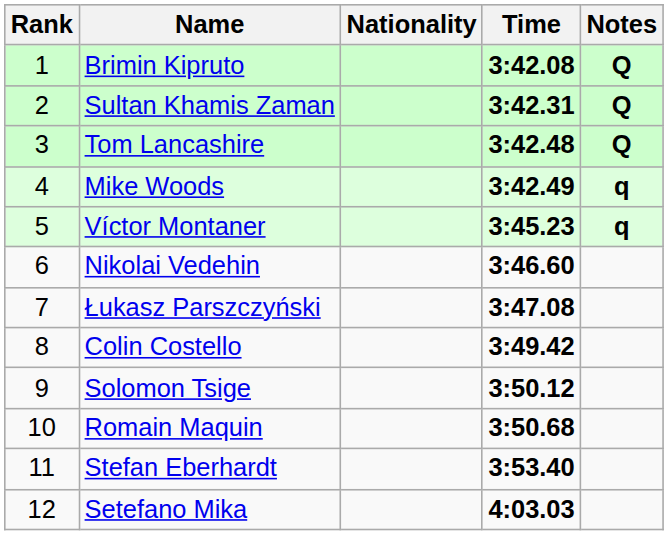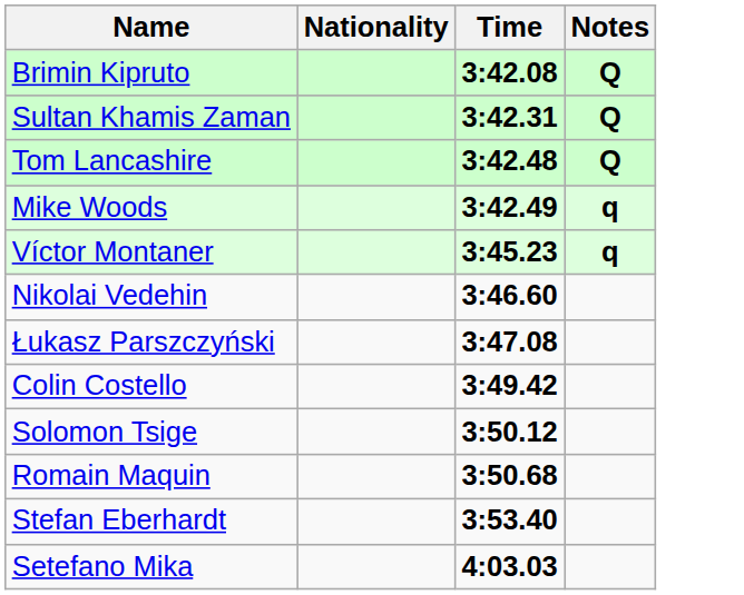- column: Rank | 1 | 2 | 3 | 4 | 5 | 6 | 7 | 8 | 9 | 10 | 11 | 12
